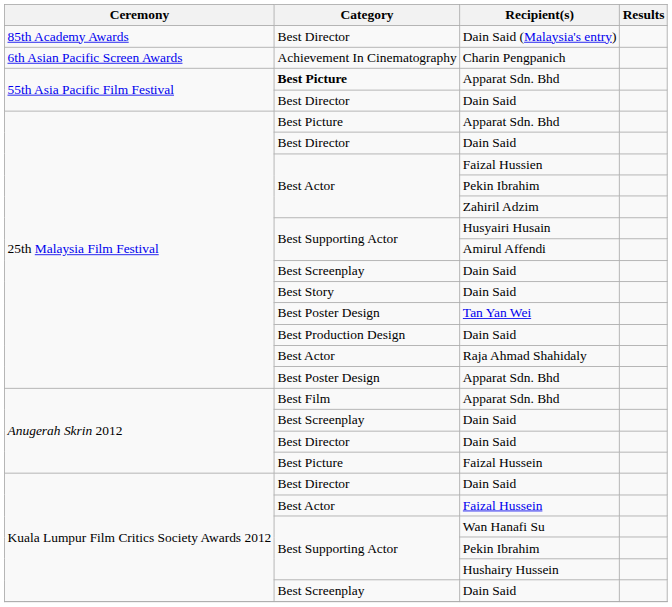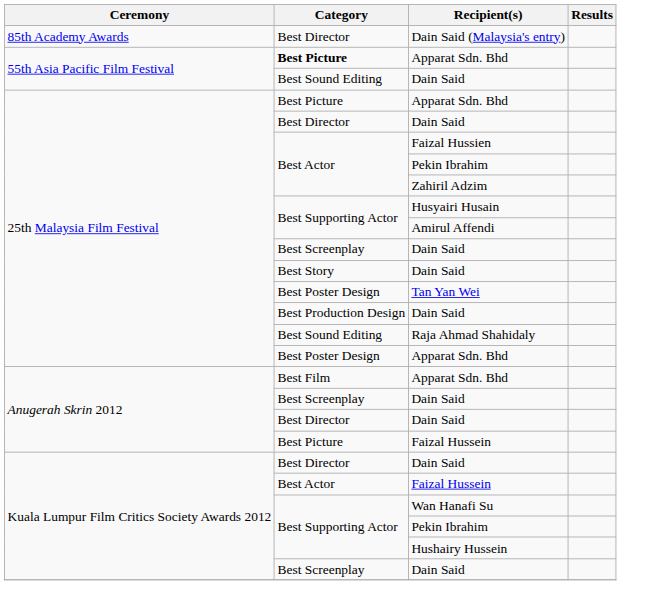- row: 6th Asian Pacific Screen Awards | Achievement In Cinematography | Charin Pengpanich
55th Asia Pacific Film Festival / Dain Said | Category: Best Director -> Best Sound Editing
Raja Ahmad Shahidaly | Category: Best Actor -> Best Sound Editing
